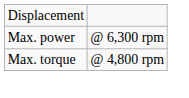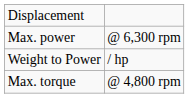+ row: Weight to Power | / hp
